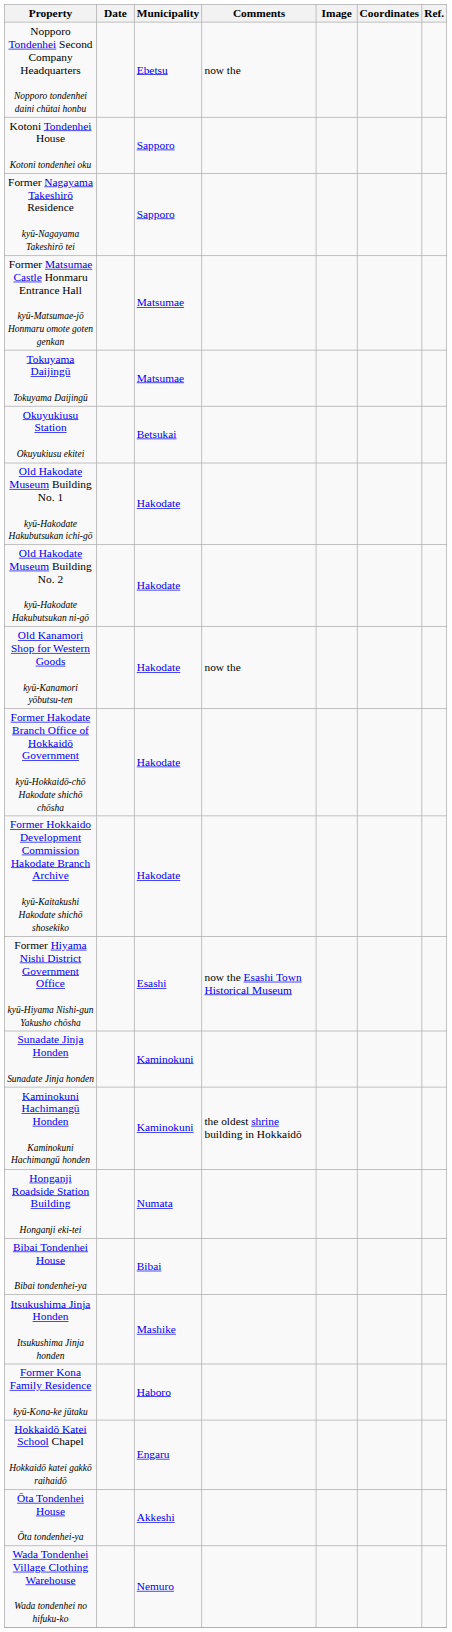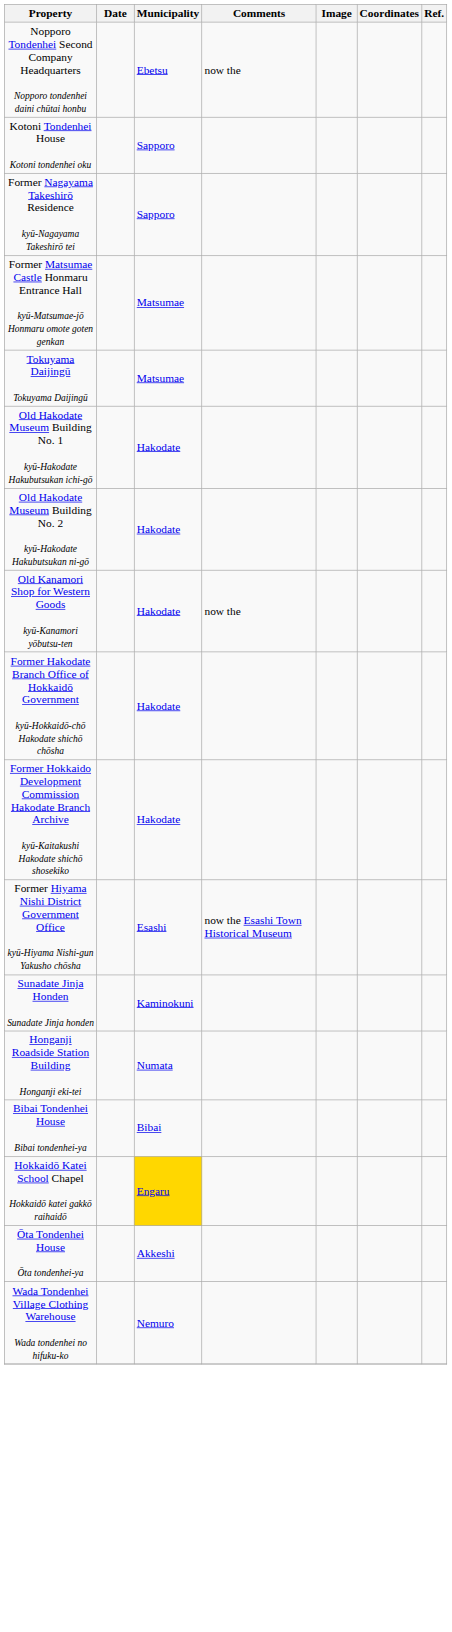- row: Okuyukiusu Station Okuyukiusu ekitei | Betsukai
- row: Kaminokuni Hachimangū Honden Kaminokuni Hachimangū honden | Kaminokuni | the oldest shrine building in Hokkaidō
- row: Itsukushima Jinja Honden Itsukushima Jinja honden | Mashike
- row: Former Kona Family Residence kyū-Kona-ke jūtaku | Haboro
Hokkaidō Katei School Chapel Hokkaidō katei gakkō raihaidō | Municipality: no background -> gold background
